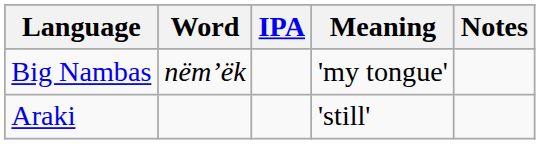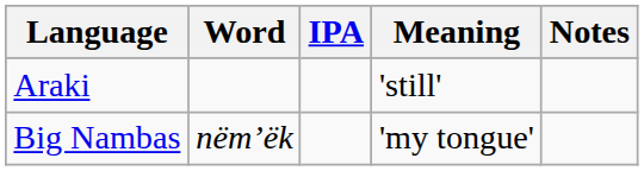rows swapped: Araki <-> Big Nambas
